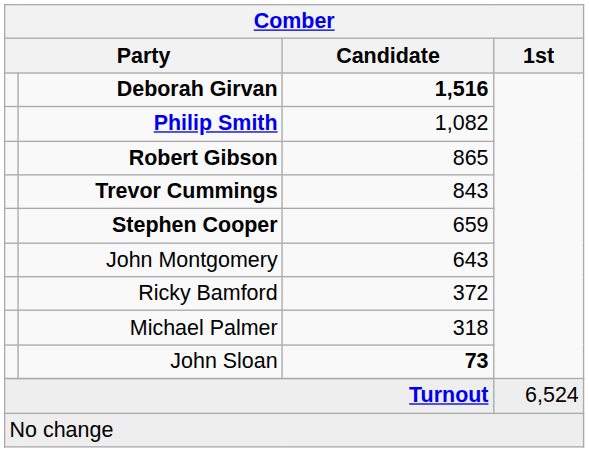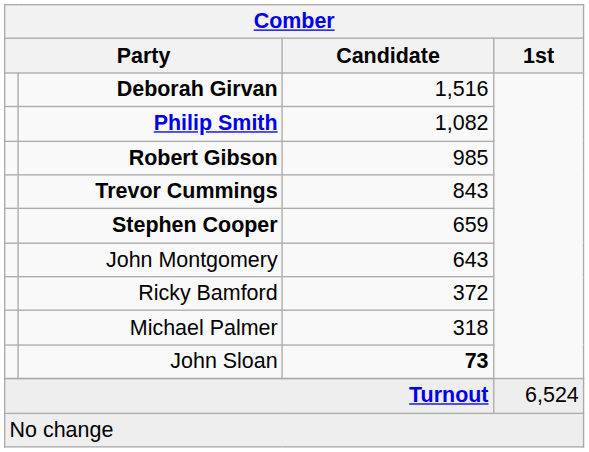Deborah Girvan | Candidate: bold -> normal
Robert Gibson | Candidate: 865 -> 985
